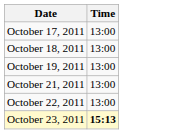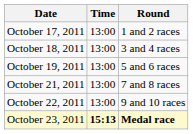+ column: Round | 1 and 2 races | 3 and 4 races | 5 and 6 races | 7 and 8 races | 9 and 10 races | Medal race
